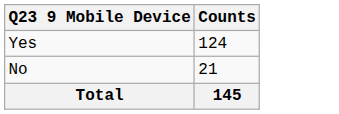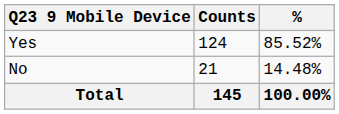+ column: % | 85.52% | 14.48% | 100.00%
